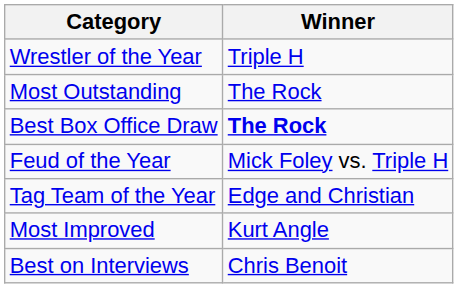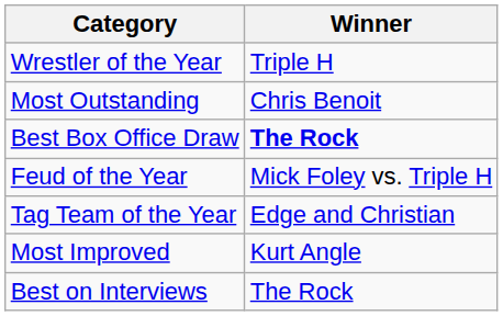Most Outstanding | Winner: The Rock -> Chris Benoit
Best on Interviews | Winner: Chris Benoit -> The Rock
